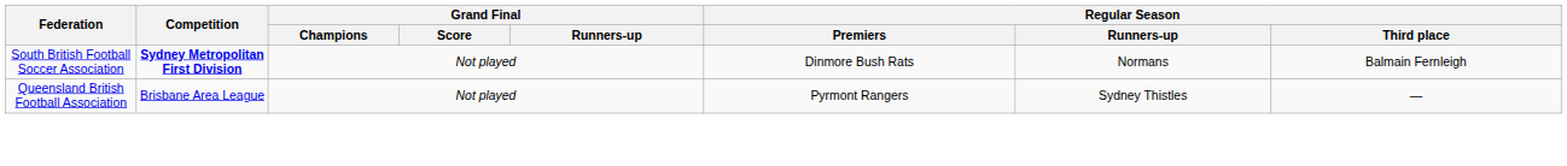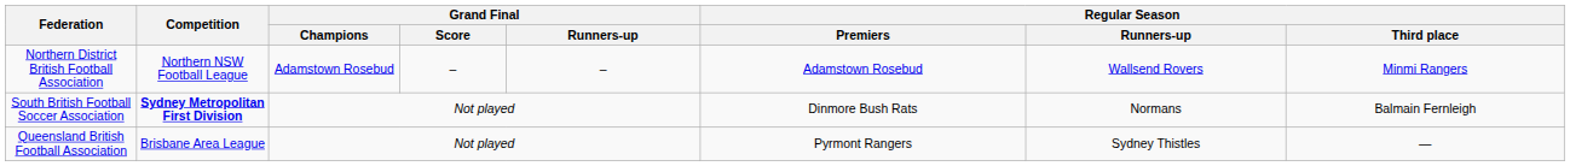+ row: Northern District British Football Association | Northern NSW Football League | Adamstown Rosebud | – | – | Adamstown Rosebud | Wallsend Rovers | Minmi Rangers
